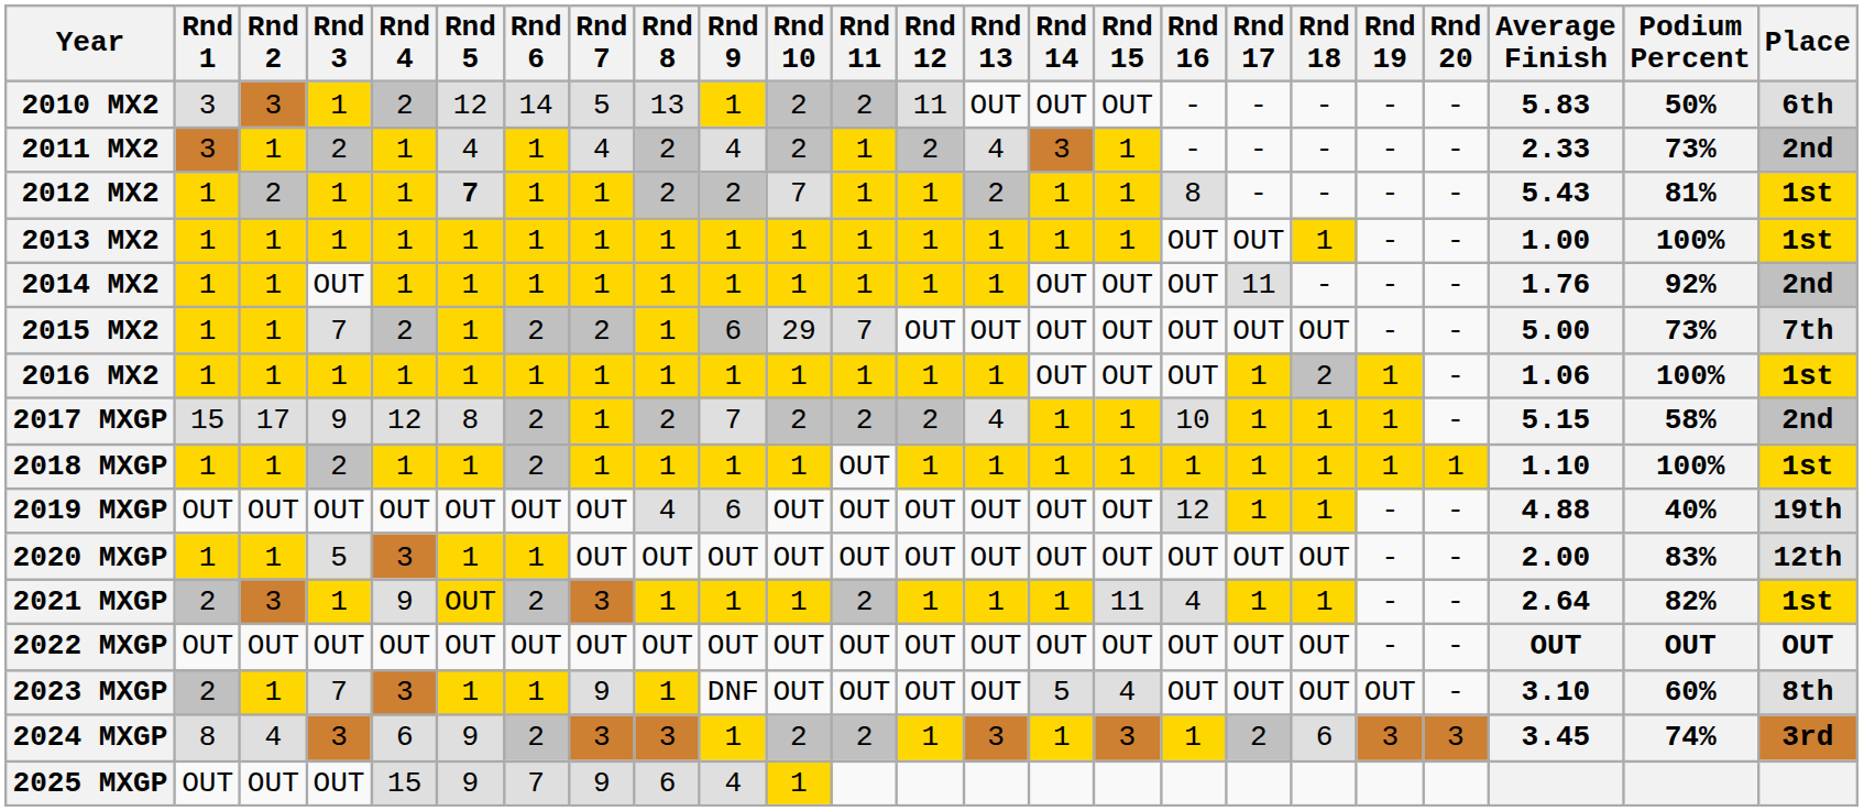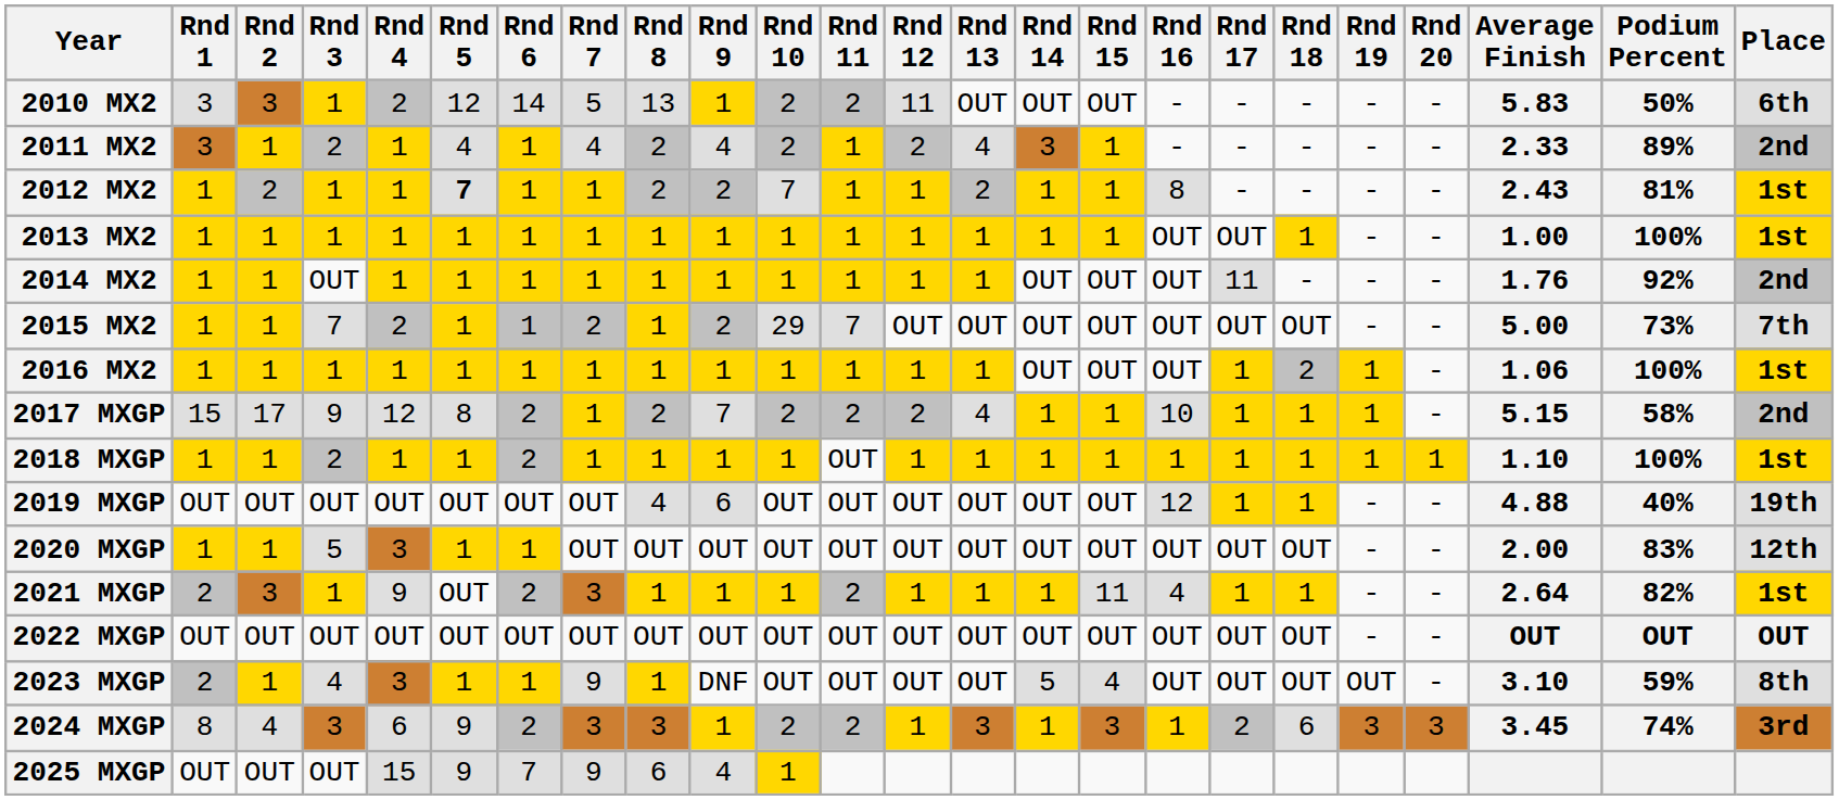2011 MX2 | Podium Percent: 73% -> 89%
2012 MX2 | Average Finish: 5.43 -> 2.43
2015 MX2 | Rnd 6: 2 -> 1
2015 MX2 | Rnd 9: 6 -> 2
2021 MXGP | Rnd 5: gold background -> no background
2023 MXGP | Rnd 3: 7 -> 4
2023 MXGP | Podium Percent: 60% -> 59%
